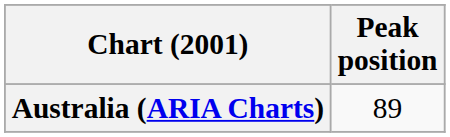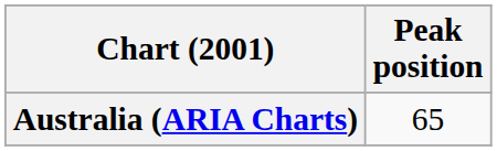Australia (ARIA Charts) | Peak position: 89 -> 65
